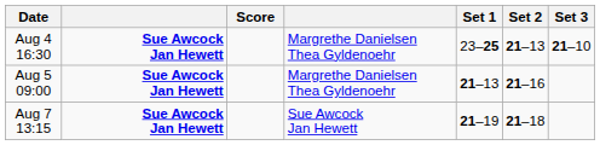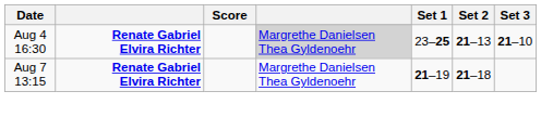Aug 4 16:30 | column 2: Sue Awcock Jan Hewett -> Renate Gabriel Elvira Richter
Aug 4 16:30 | column 4: no background -> lightgrey background
- row: Aug 5 09:00 | Sue Awcock Jan Hewett | Margrethe Danielsen Thea Gyldenoehr | 21–13 | 21–16
Aug 7 13:15 | column 2: Sue Awcock Jan Hewett -> Renate Gabriel Elvira Richter
Aug 7 13:15 | column 4: Sue Awcock Jan Hewett -> Margrethe Danielsen Thea Gyldenoehr
